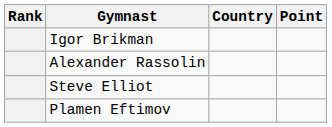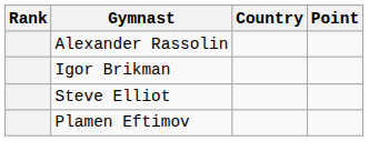rows swapped: Alexander Rassolin <-> Igor Brikman
